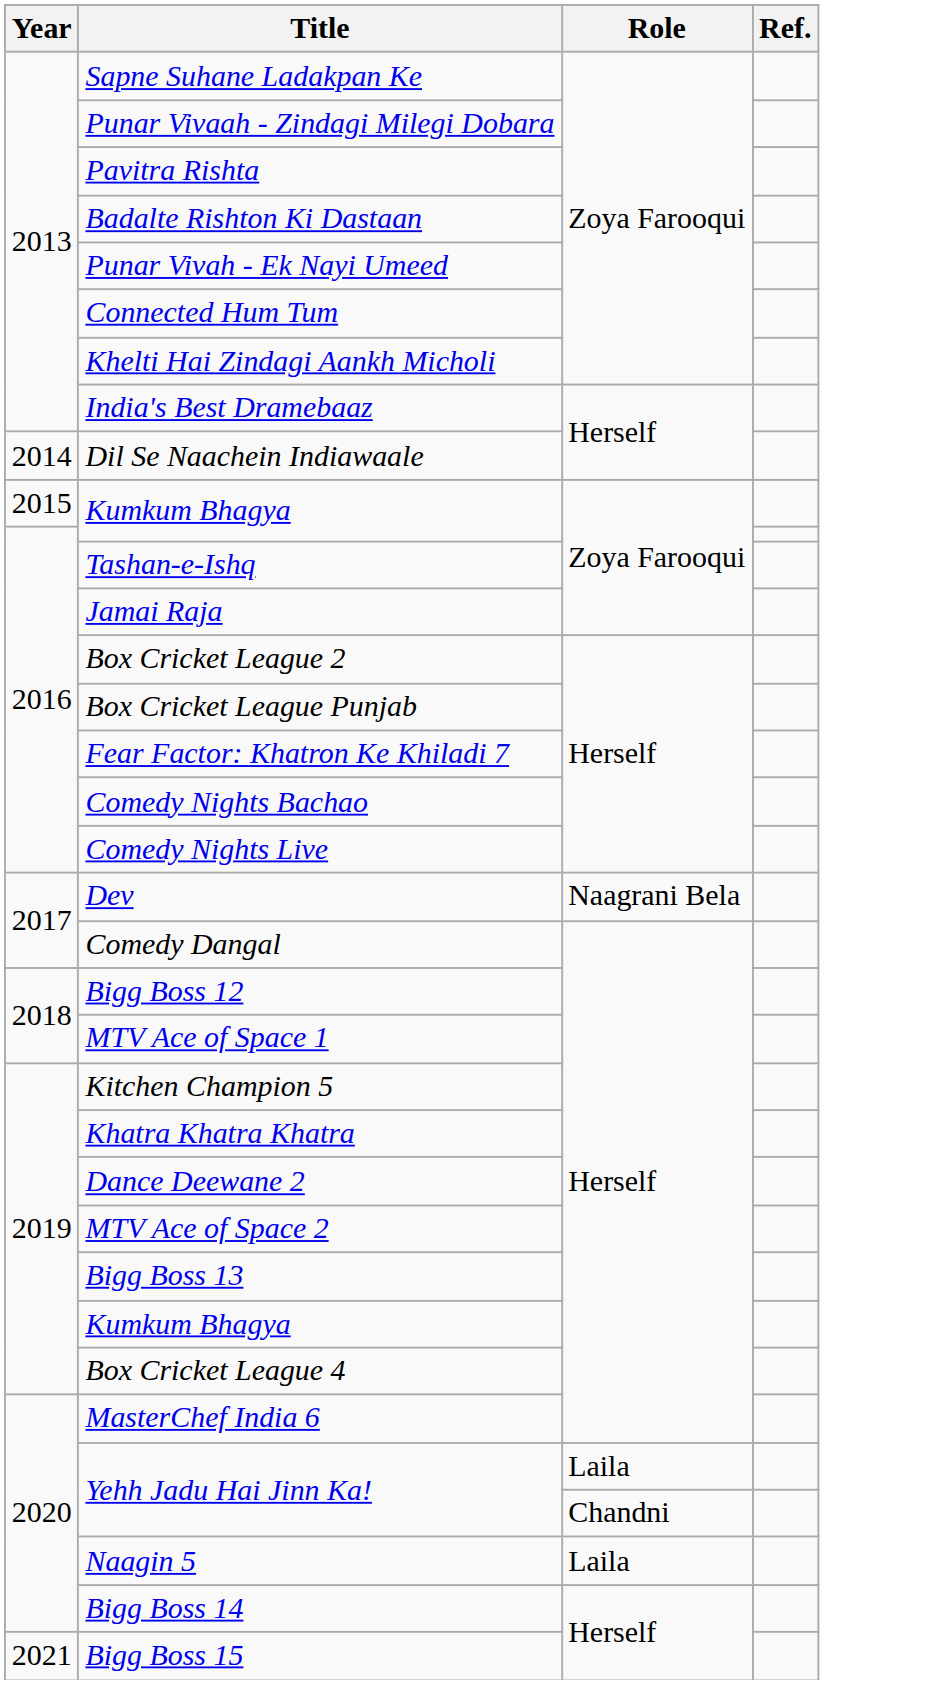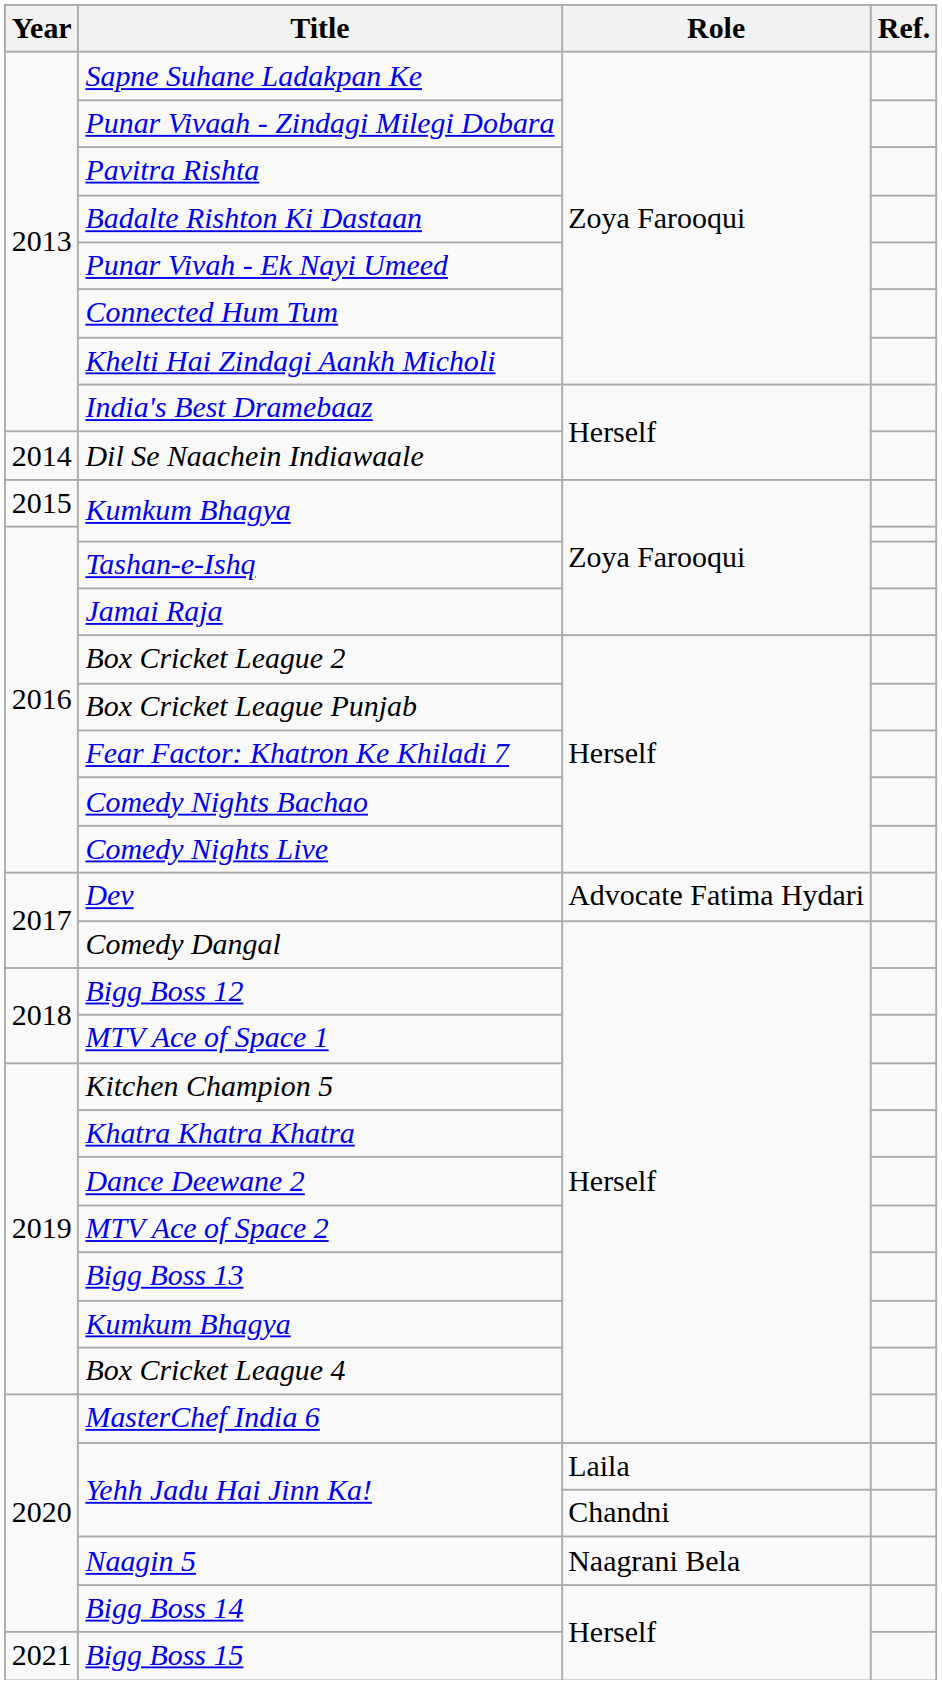Dev | Role: Naagrani Bela -> Advocate Fatima Hydari
Naagin 5 | Role: Laila -> Naagrani Bela
